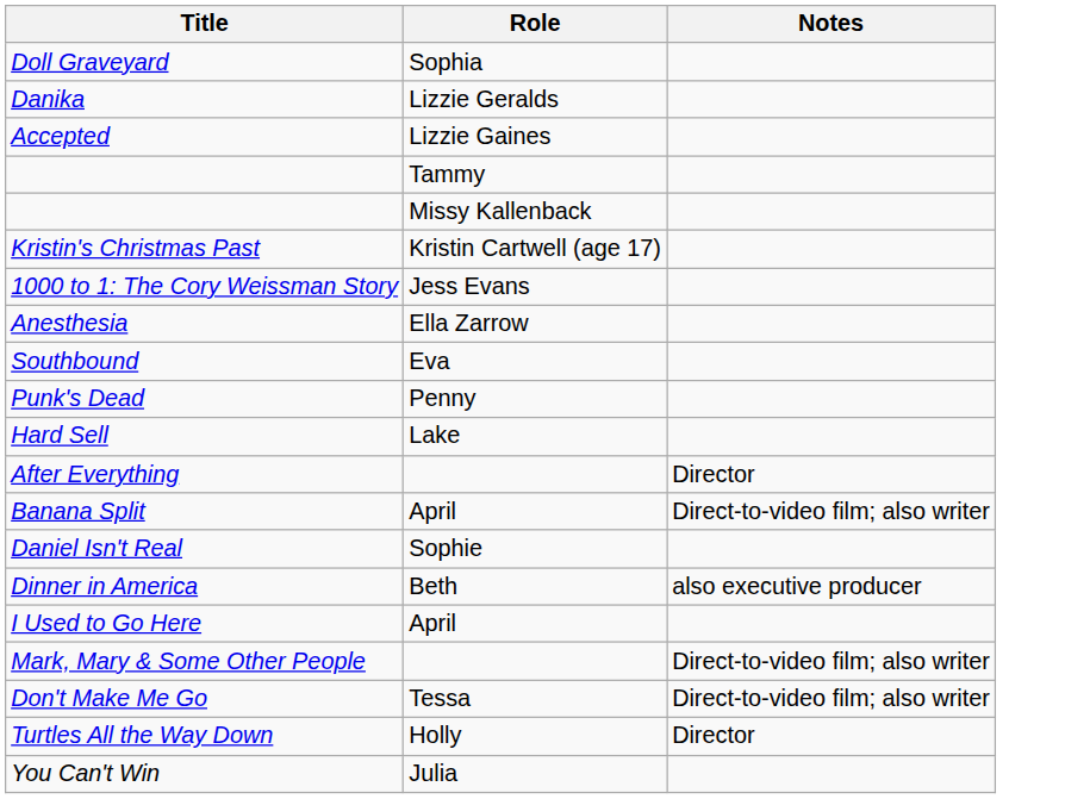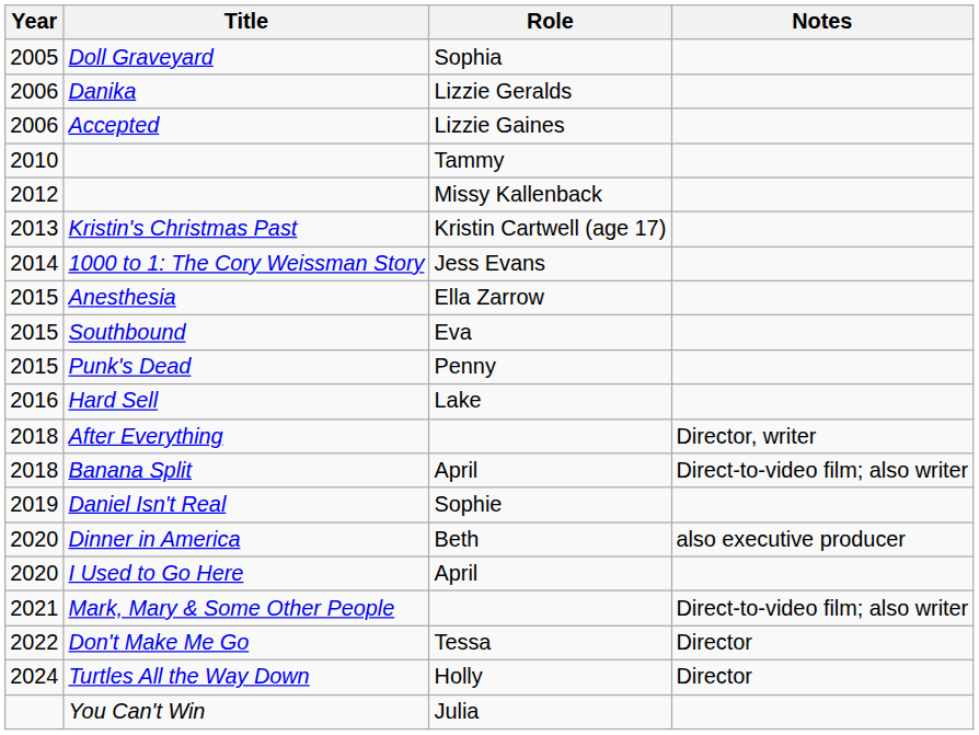+ column: Year | 2005 | 2006 | 2006 | 2010 | 2012 | 2013 | 2014 | 2015 | 2015 | 2015 | 2016 | 2018 | 2018 | 2019 | 2020 | 2020 | 2021 | 2022 | 2024
After Everything | Notes: Director -> Director, writer
Don't Make Me Go | Notes: Direct-to-video film; also writer -> Director
